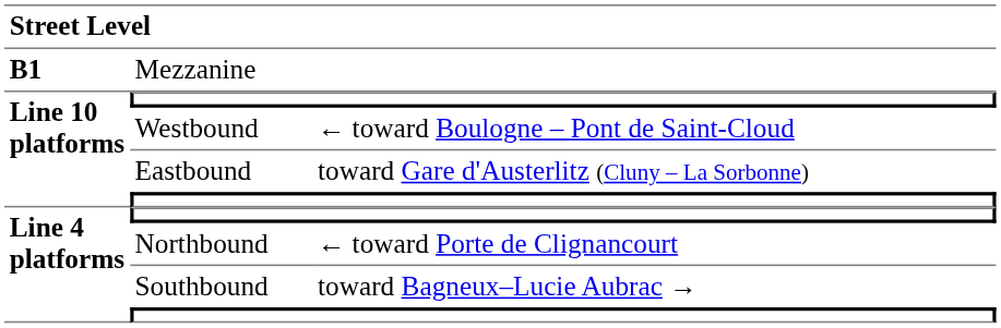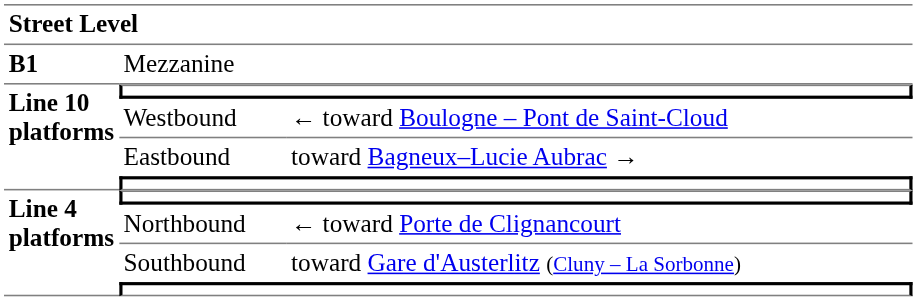Eastbound | column 3: toward Gare d'Austerlitz (Cluny – La Sorbonne) -> toward Bagneux–Lucie Aubrac →
Southbound | column 3: toward Bagneux–Lucie Aubrac → -> toward Gare d'Austerlitz (Cluny – La Sorbonne)
